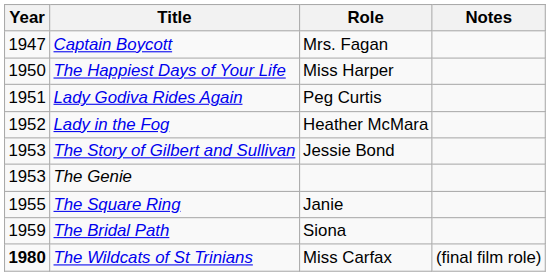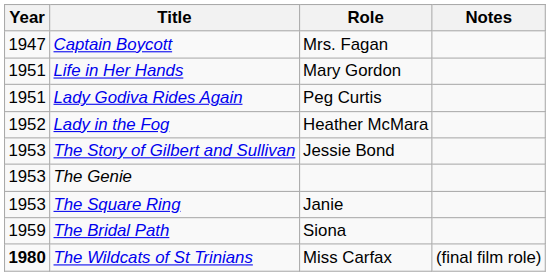- row: 1950 | The Happiest Days of Your Life | Miss Harper
+ row: 1951 | Life in Her Hands | Mary Gordon
The Square Ring | Year: 1955 -> 1953
